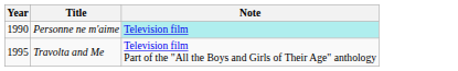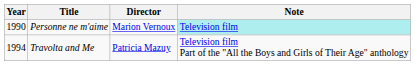+ column: Director | Marion Vernoux | Patricia Mazuy
Travolta and Me | Year: 1995 -> 1994
